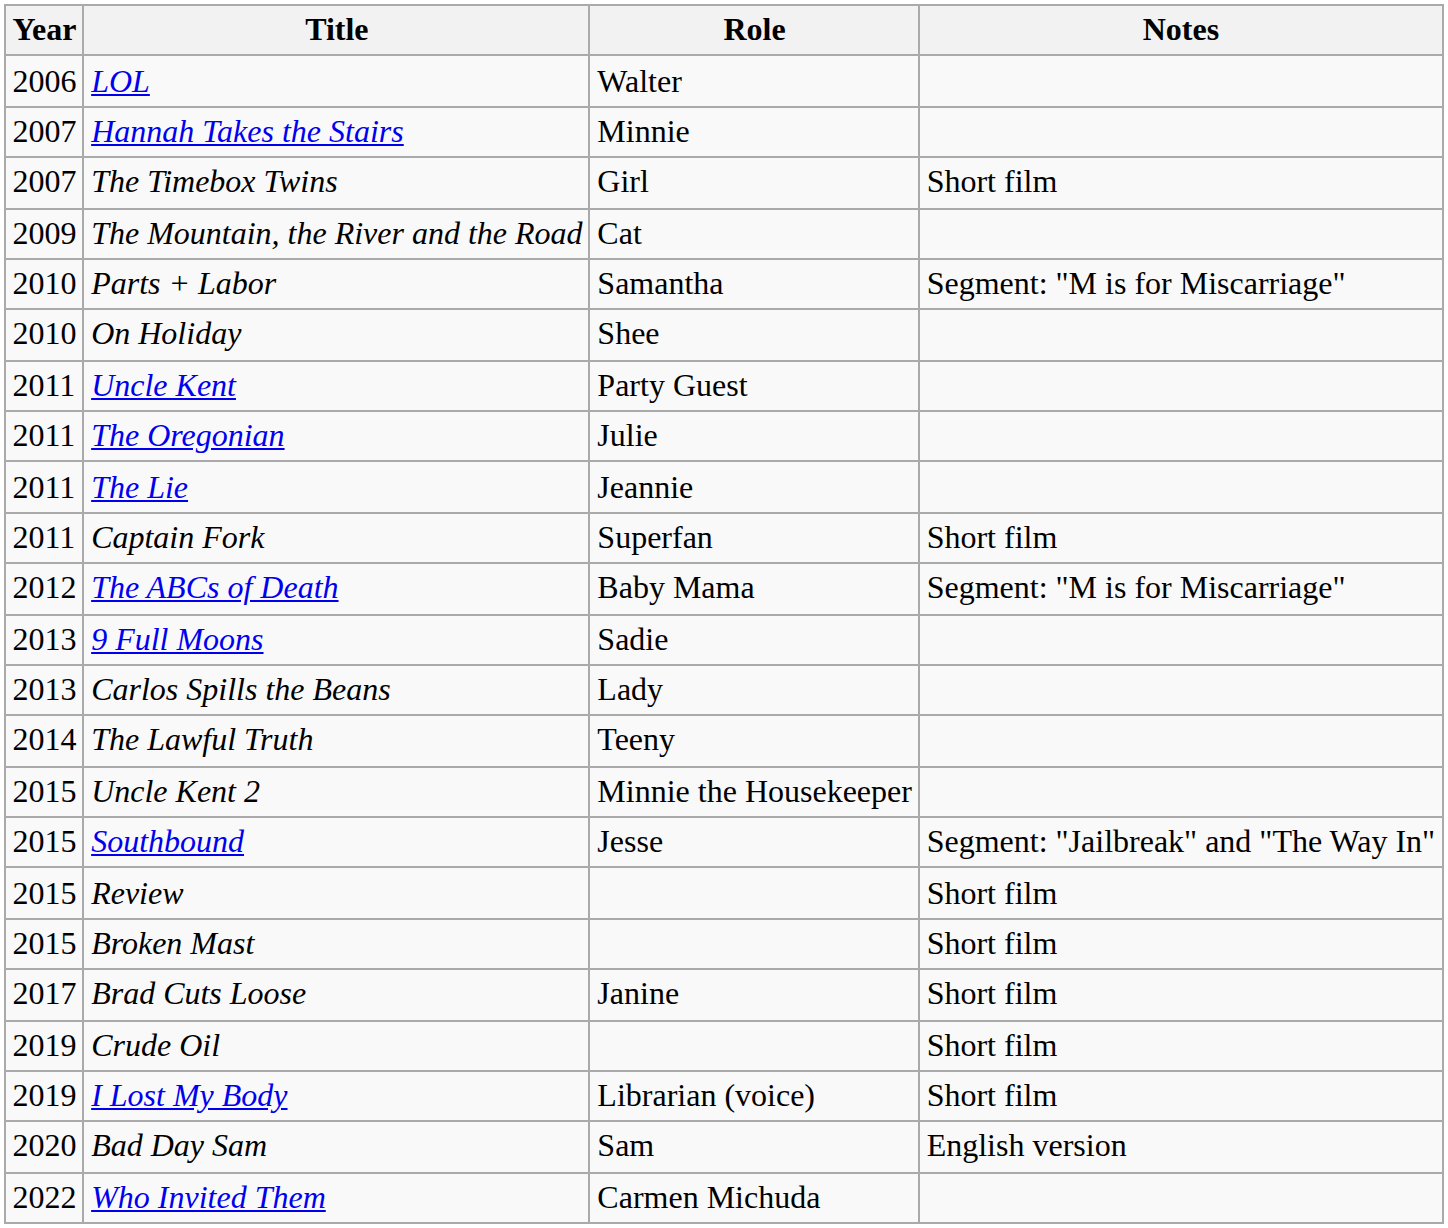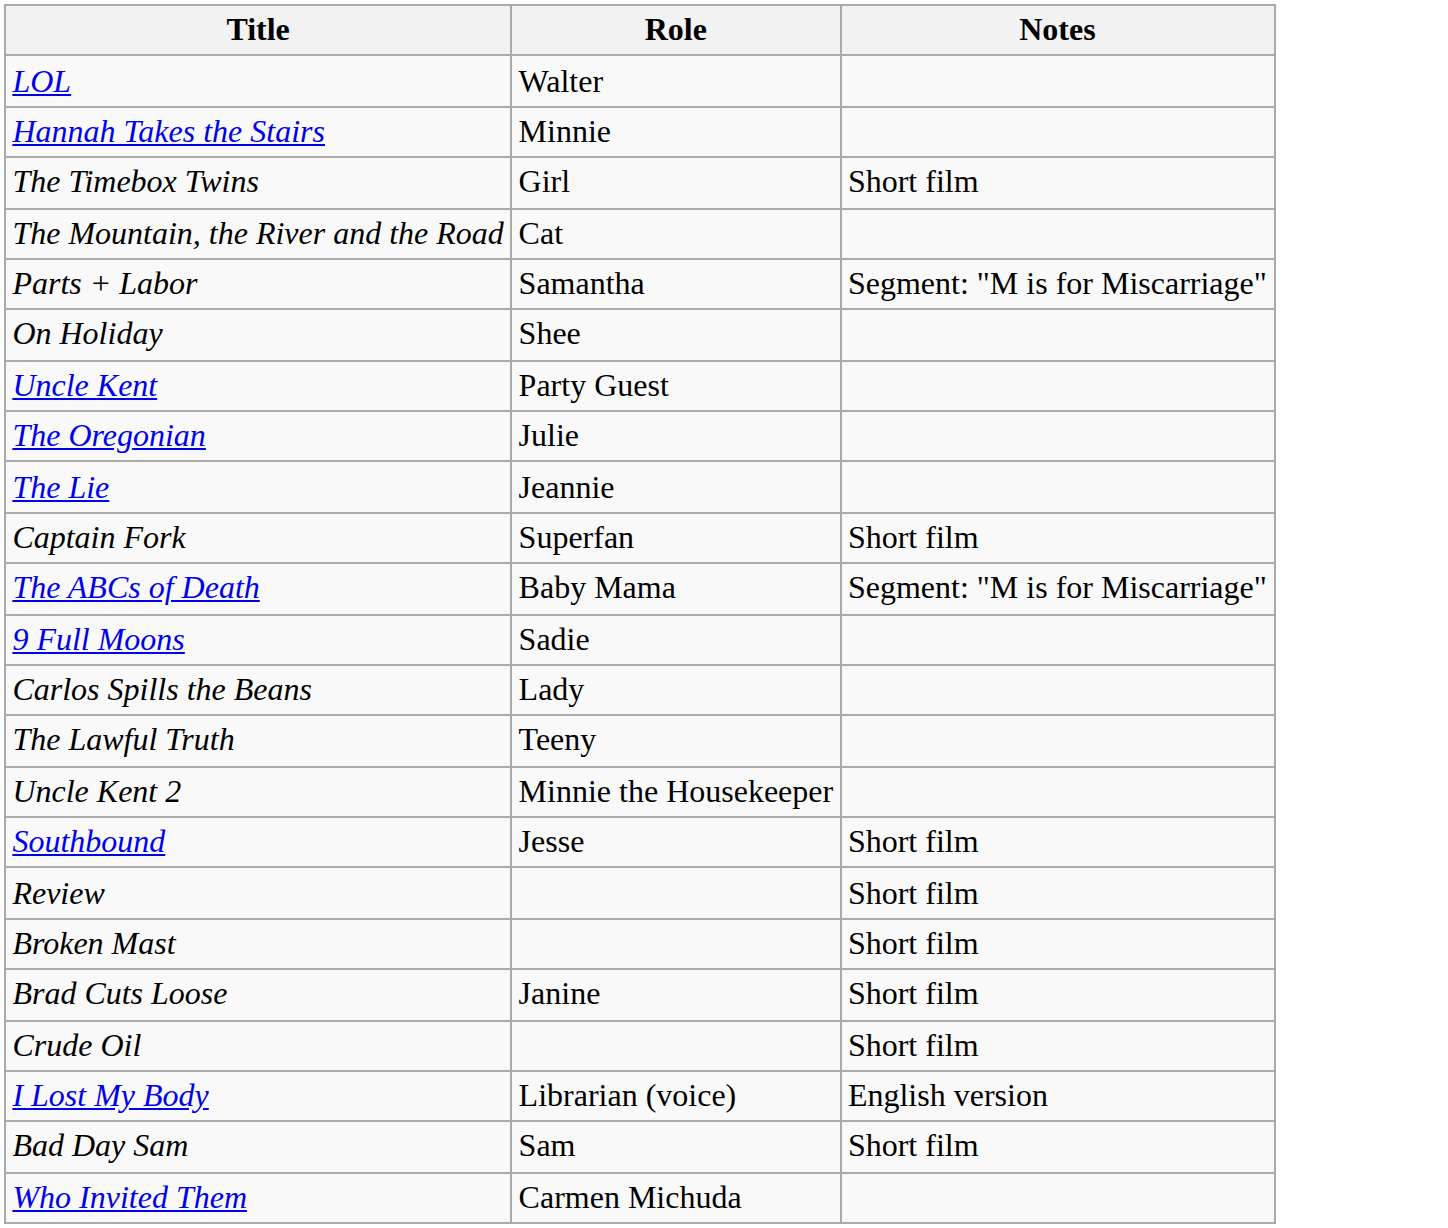- column: Year | 2006 | 2007 | 2007 | 2009 | 2010 | 2010 | 2011 | 2011 | 2011 | 2011 | 2012 | 2013 | 2013 | 2014 | 2015 | 2015 | 2015 | 2015 | 2017 | 2019 | 2019 | 2020 | 2022
Southbound | Notes: Segment: "Jailbreak" and "The Way In" -> Short film
I Lost My Body | Notes: Short film -> English version
Bad Day Sam | Notes: English version -> Short film
